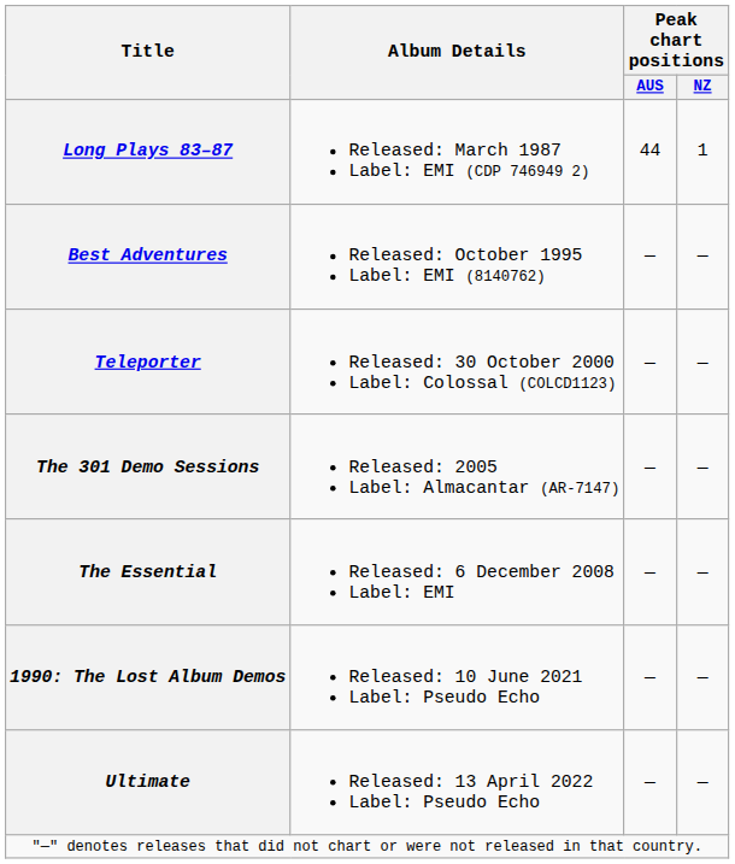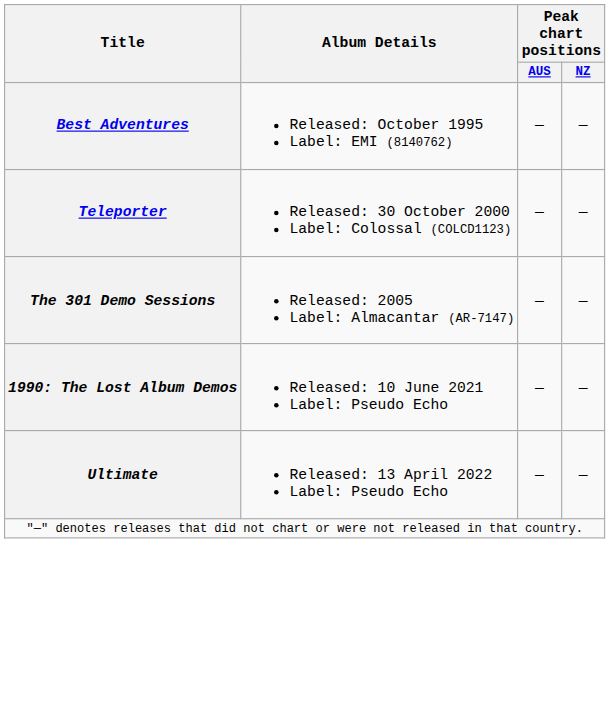- row: Long Plays 83–87 | Released: March 1987 Label: EMI (CDP 746949 2) | 44 | 1
- row: The Essential | Released: 6 December 2008 Label: EMI | — | —
